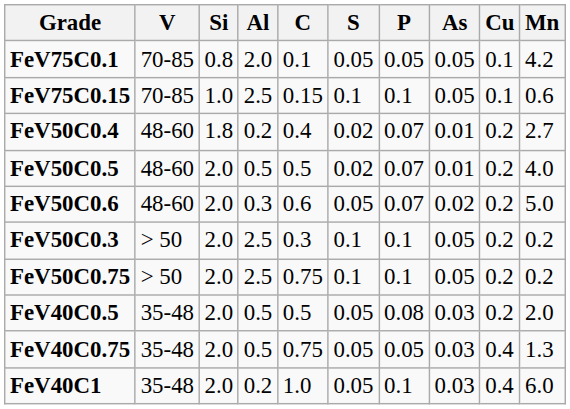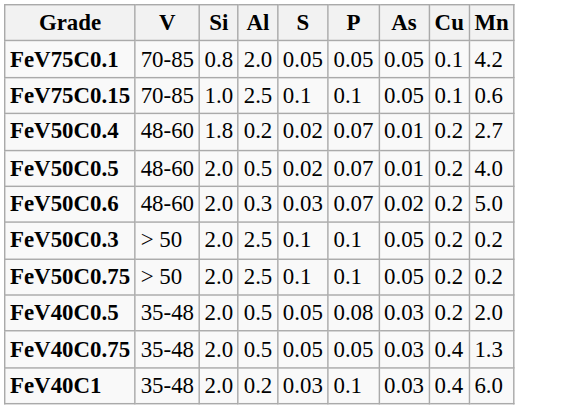- column: C | 0.1 | 0.15 | 0.4 | 0.5 | 0.6 | 0.3 | 0.75 | 0.5 | 0.75 | 1.0
FeV50C0.6 | S: 0.05 -> 0.03
FeV40C1 | S: 0.05 -> 0.03
